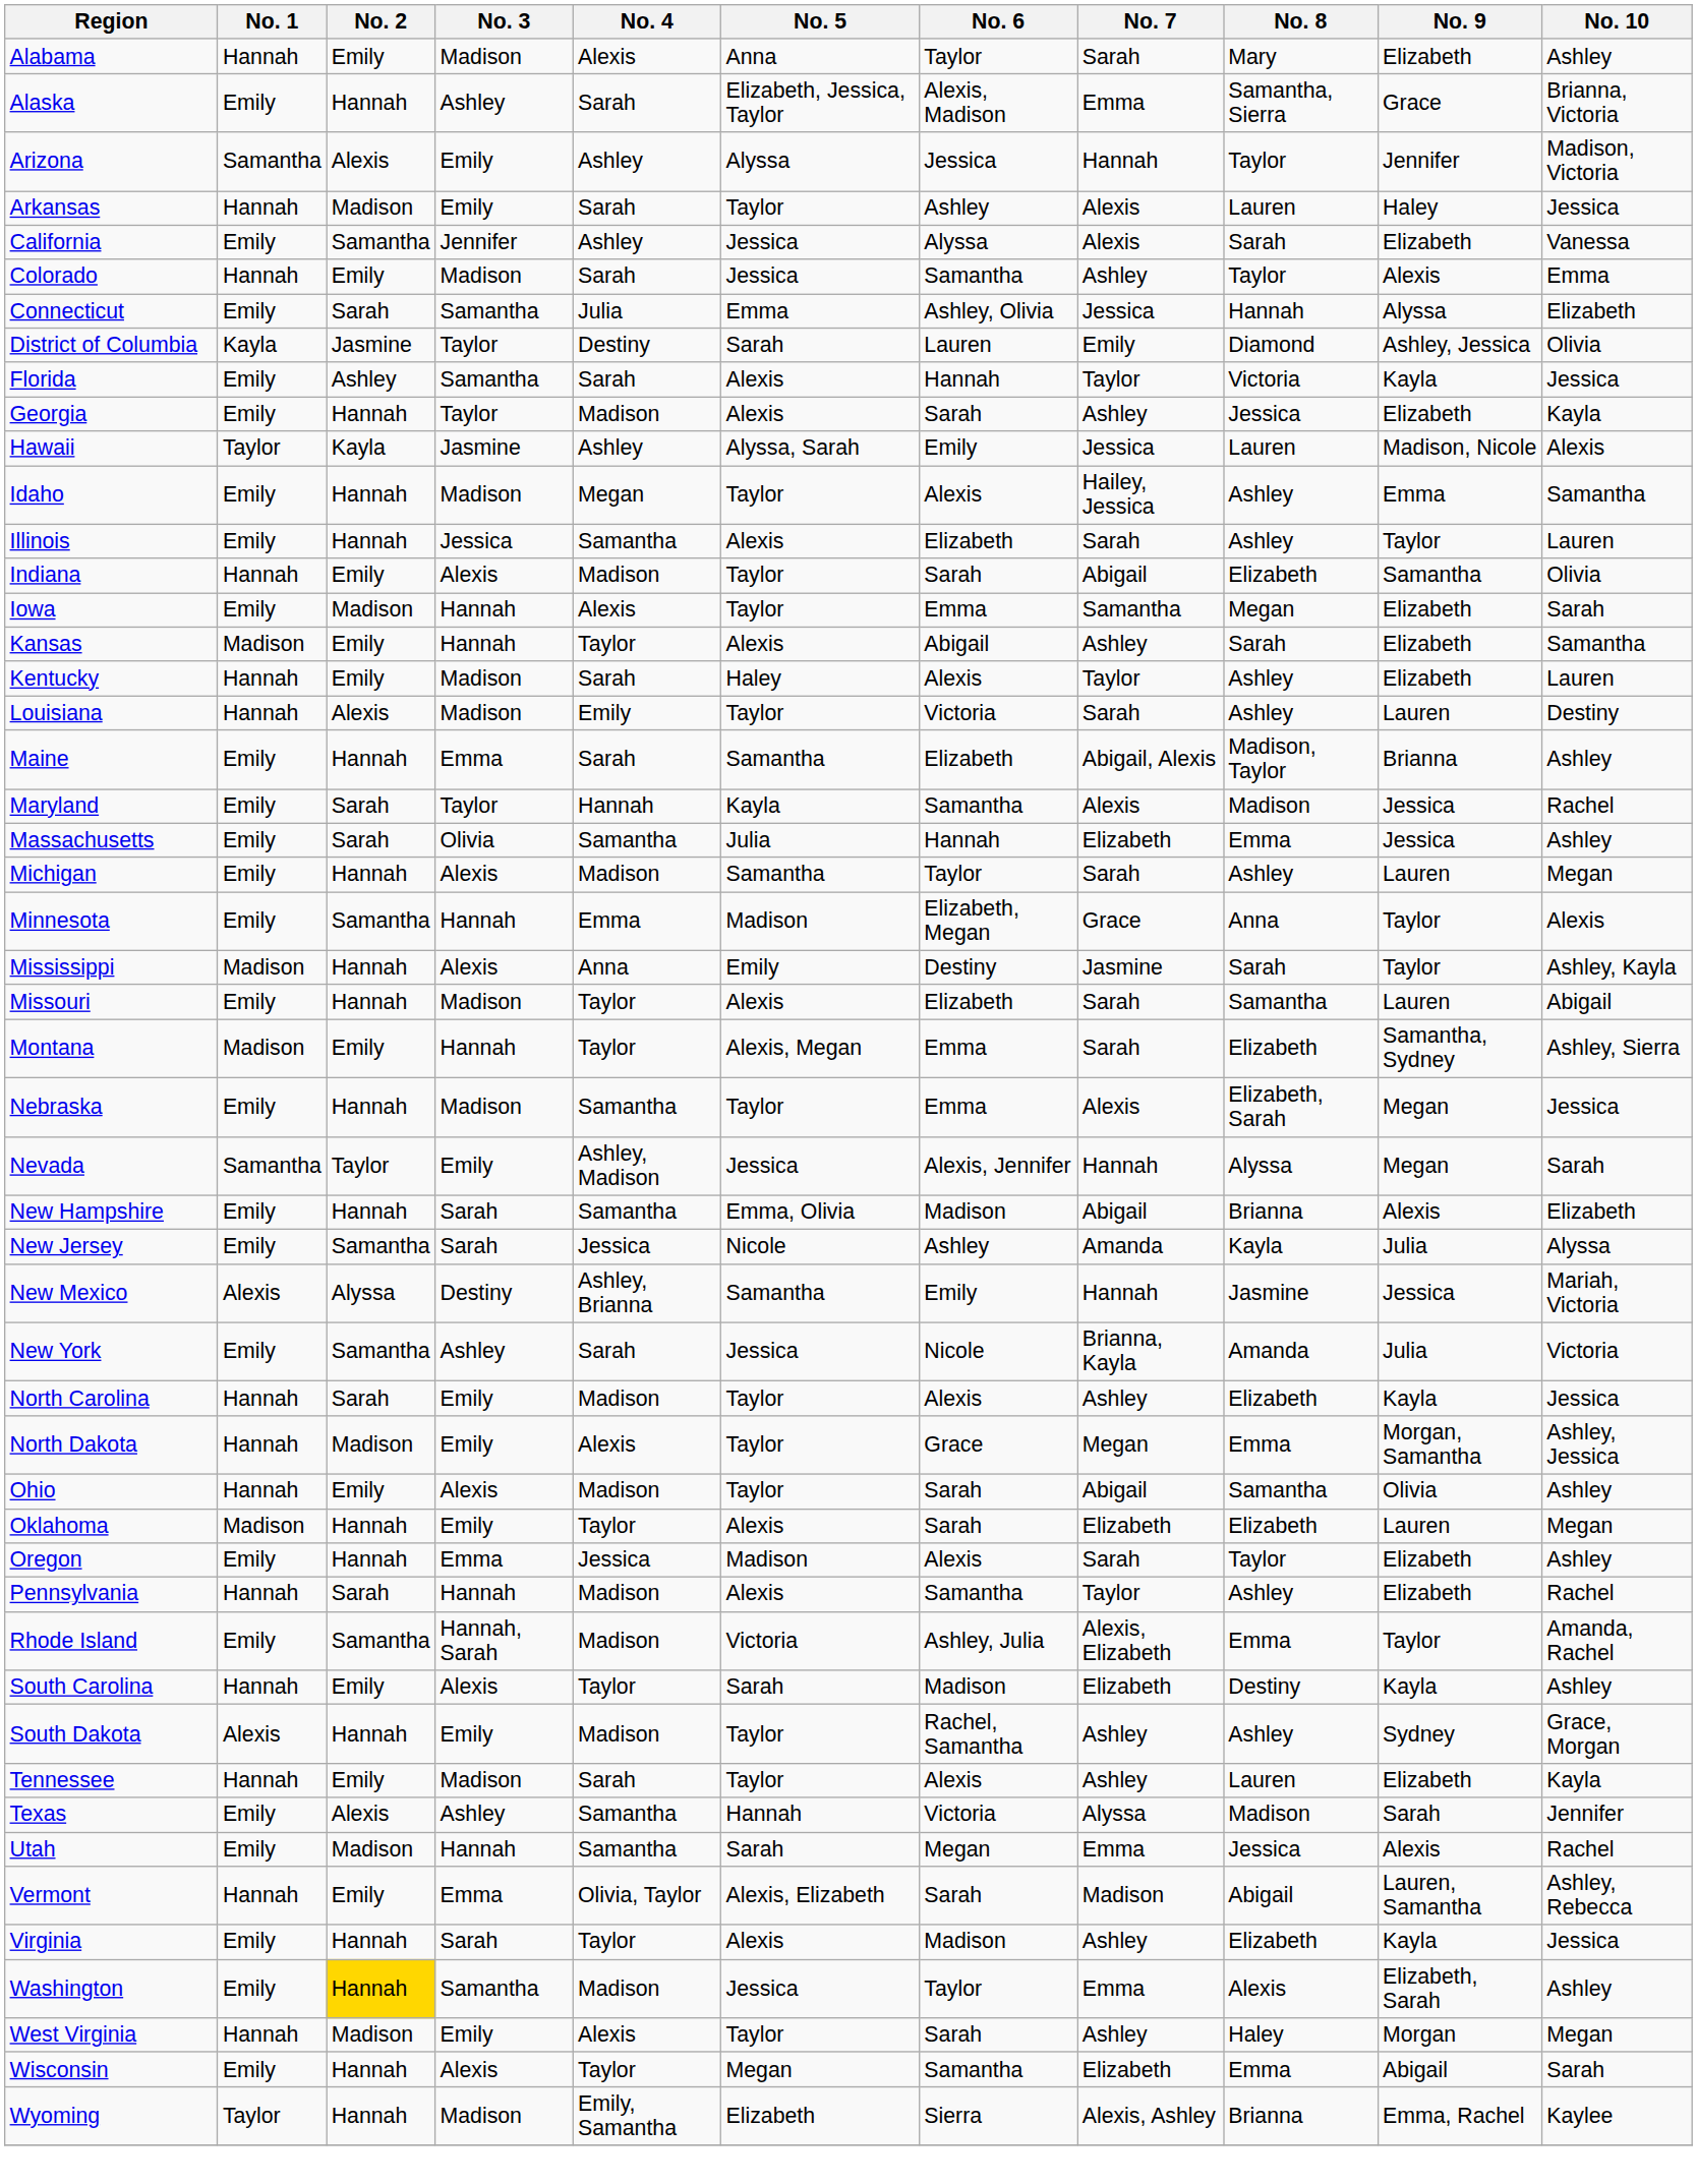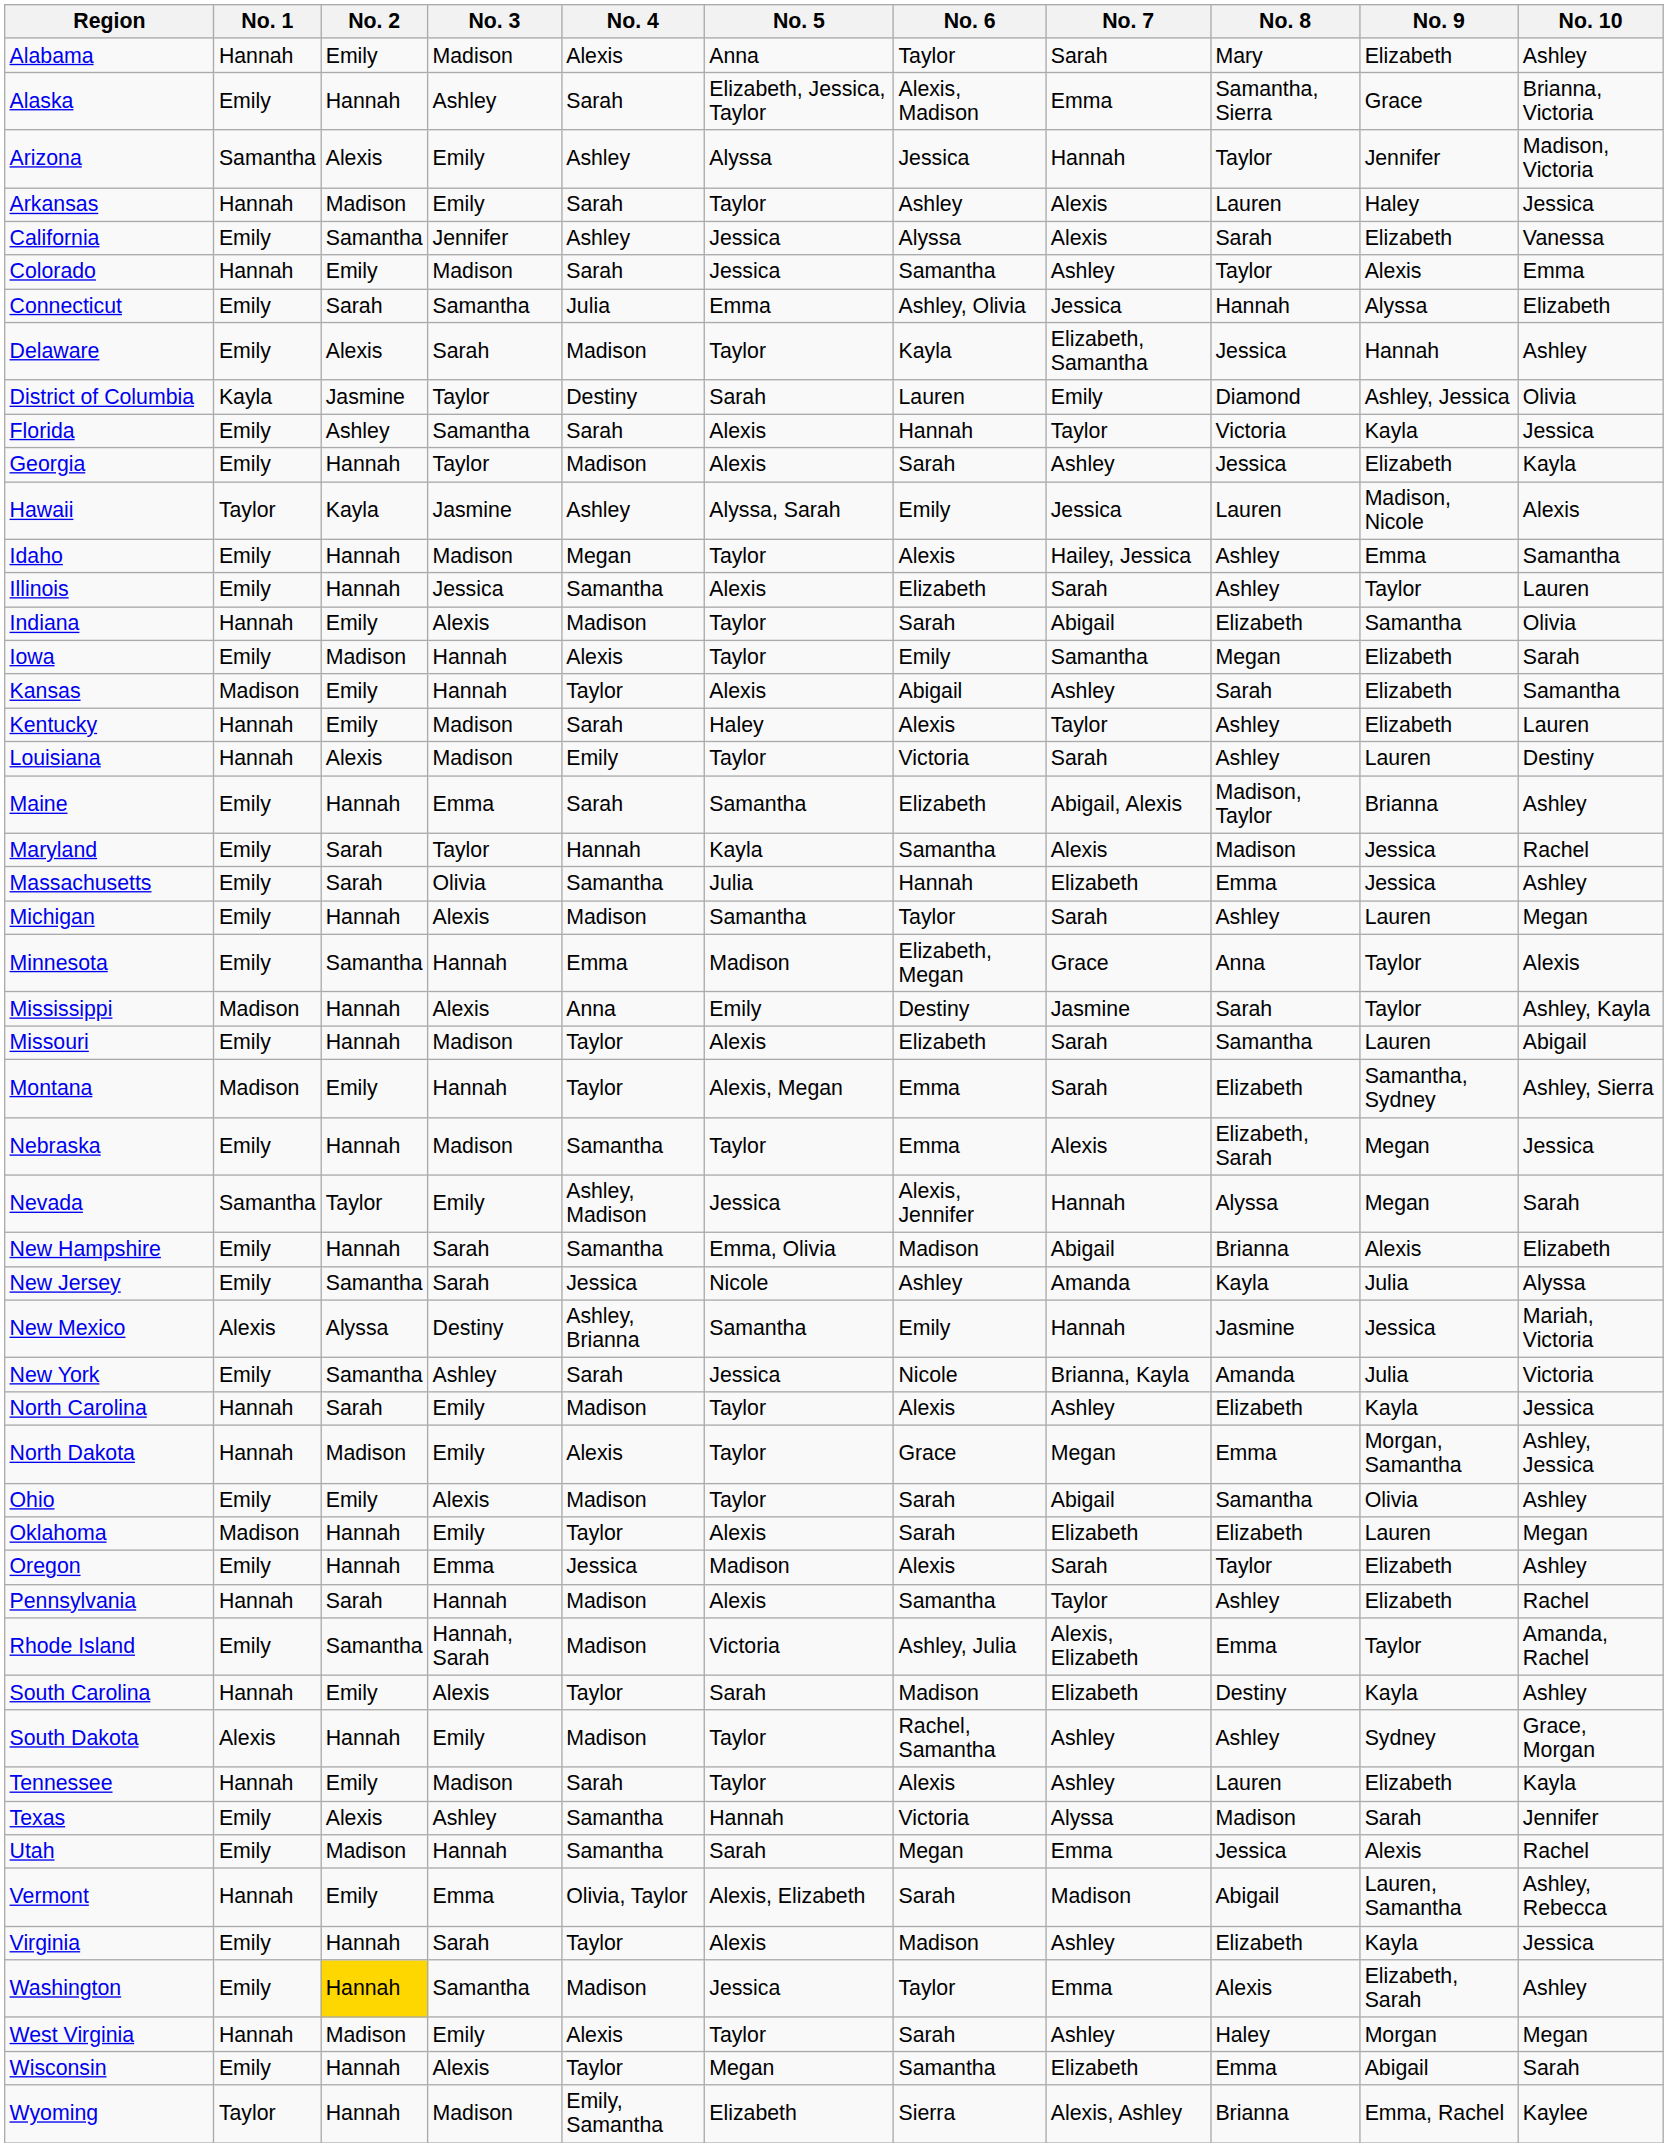+ row: Delaware | Emily | Alexis | Sarah | Madison | Taylor | Kayla | Elizabeth, Samantha | Jessica | Hannah | Ashley
Iowa | No. 6: Emma -> Emily
Ohio | No. 1: Hannah -> Emily
